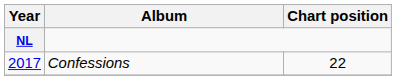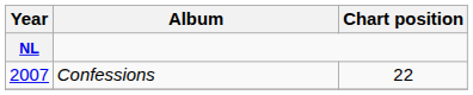Confessions | Year: 2017 -> 2007
